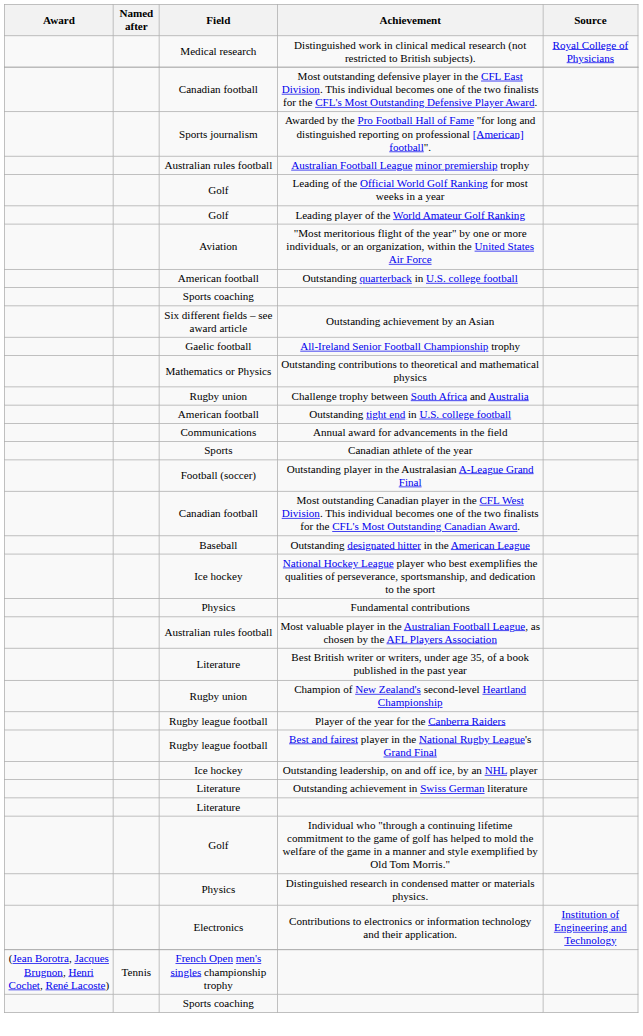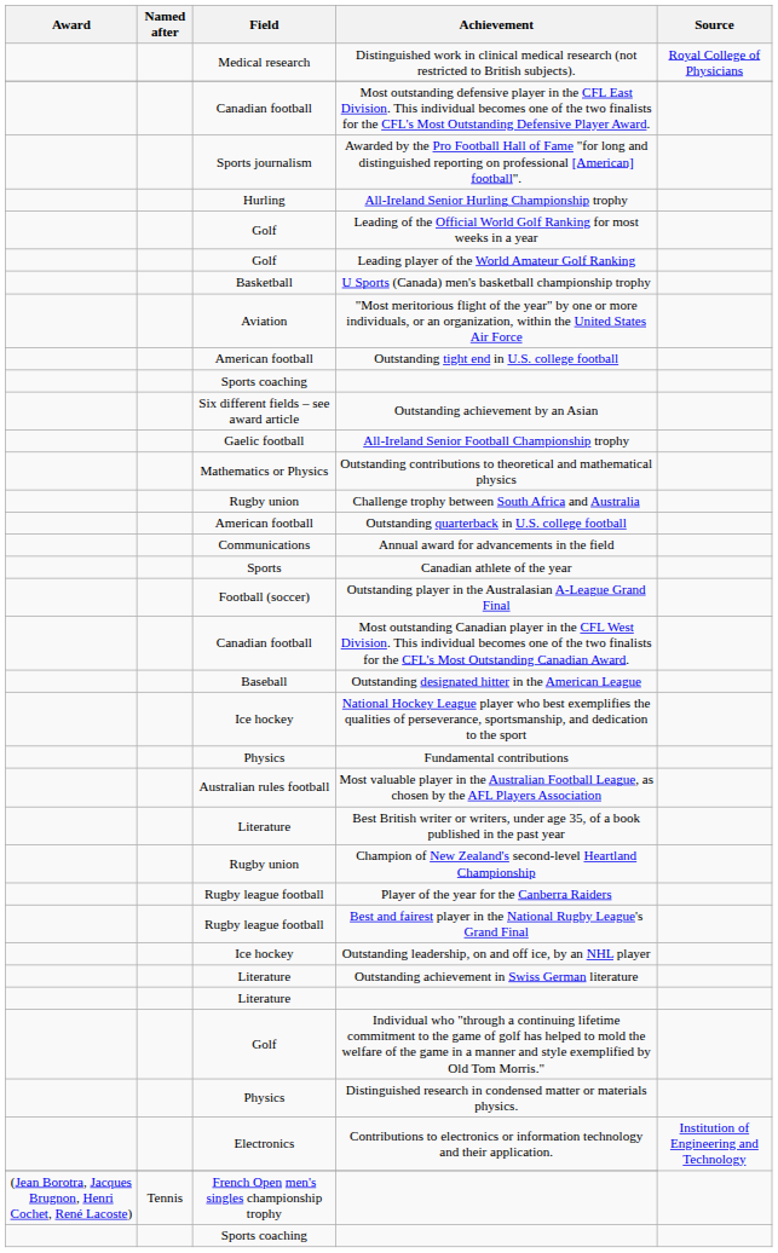+ row: Hurling | All-Ireland Senior Hurling Championship trophy
- row: Australian rules football | Australian Football League minor premiership trophy
+ row: Basketball | U Sports (Canada) men's basketball championship trophy
rows swapped: Outstanding tight end in U.S. college football <-> Outstanding quarterback in U.S. college football
